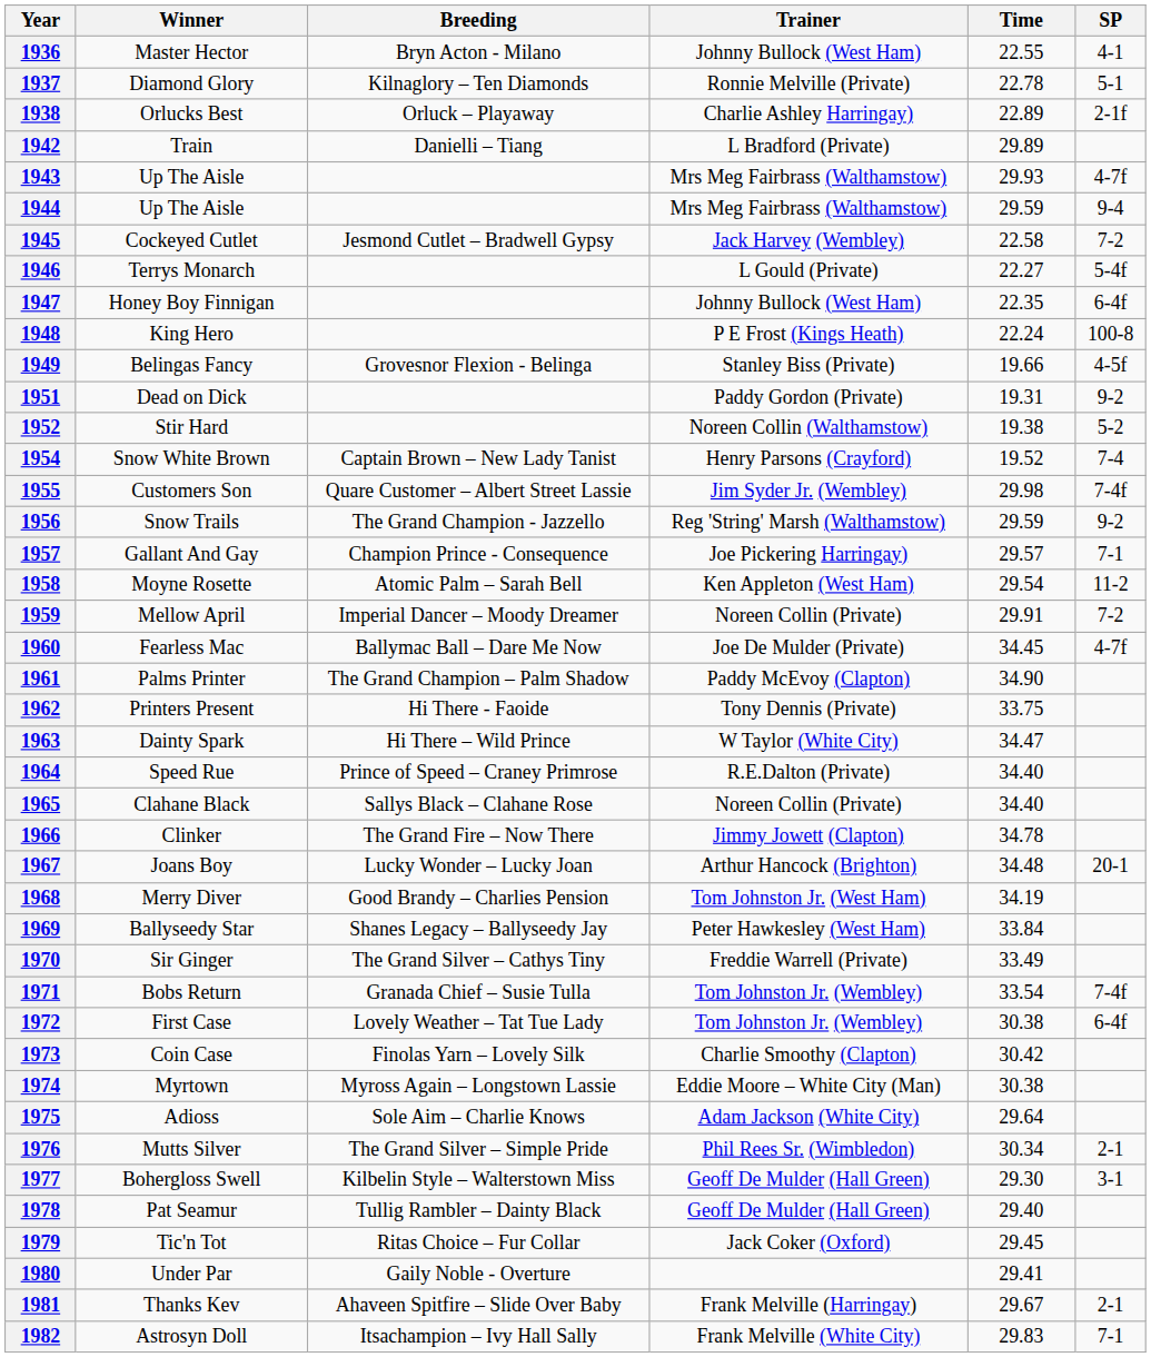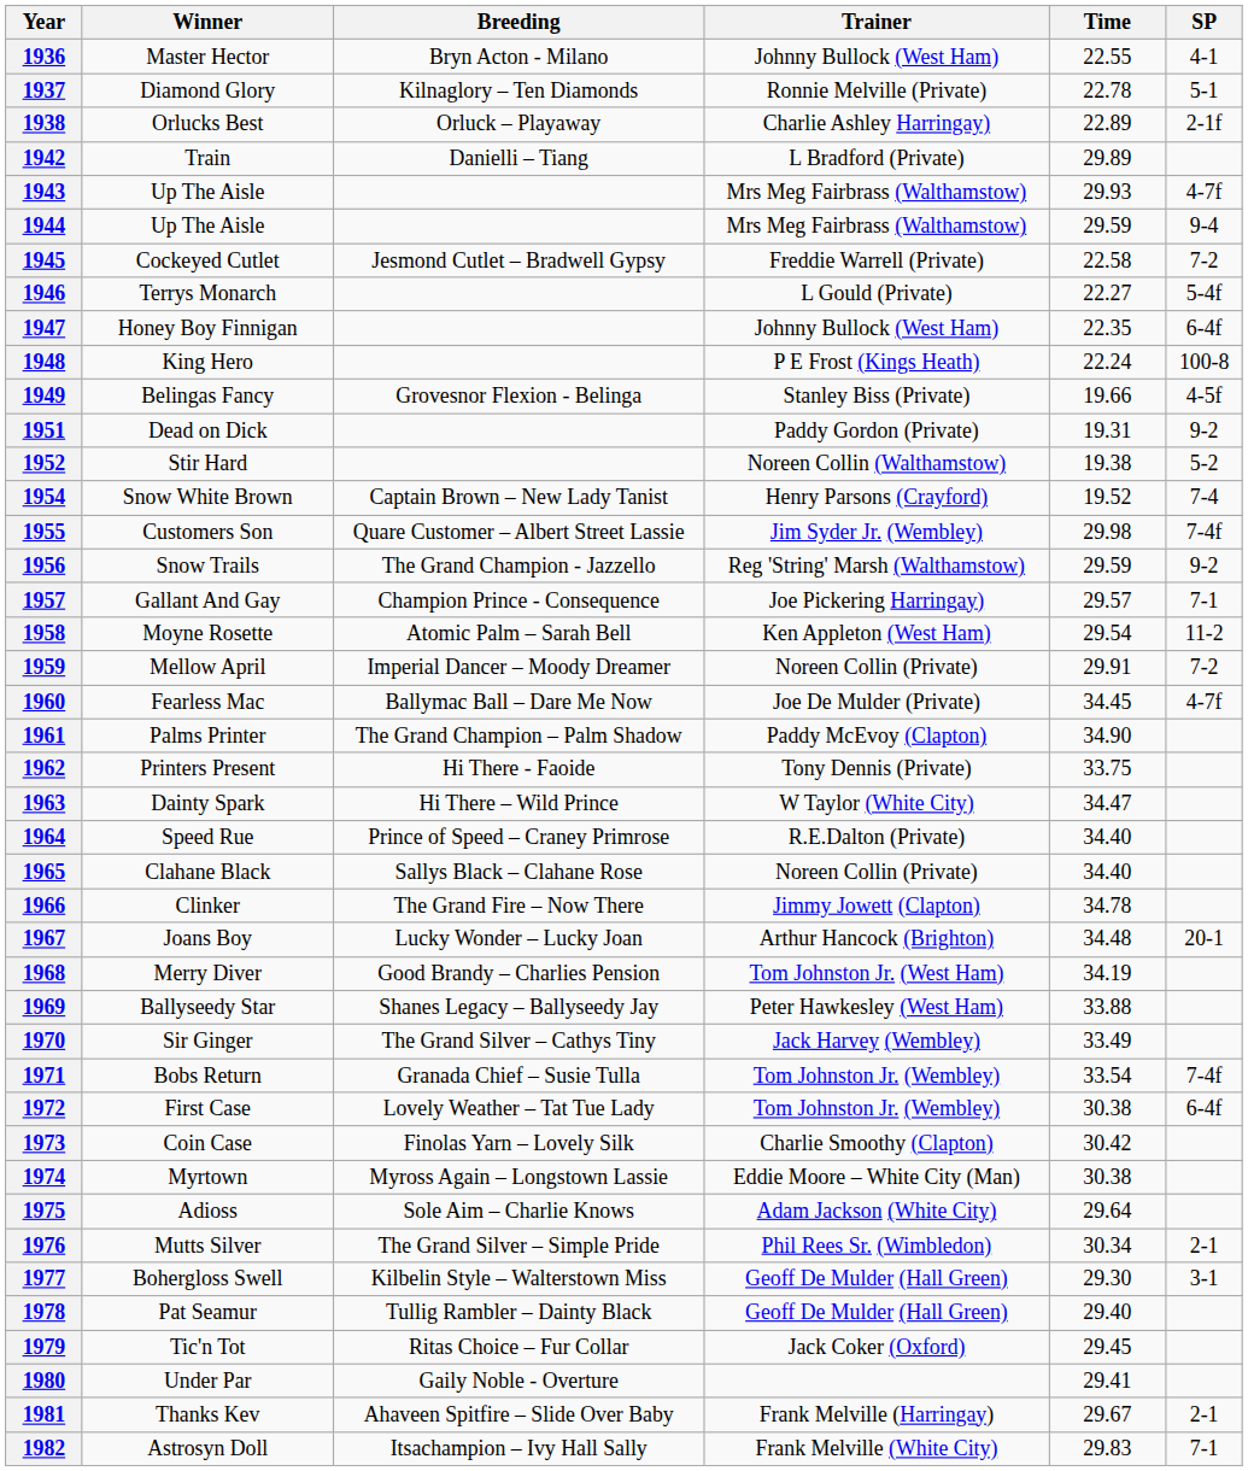1945 | Trainer: Jack Harvey (Wembley) -> Freddie Warrell (Private)
1969 | Time: 33.84 -> 33.88
1970 | Trainer: Freddie Warrell (Private) -> Jack Harvey (Wembley)
